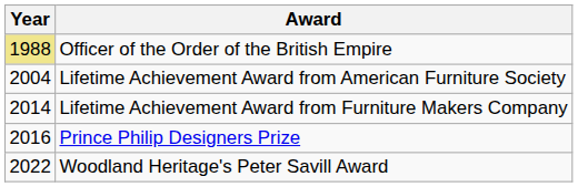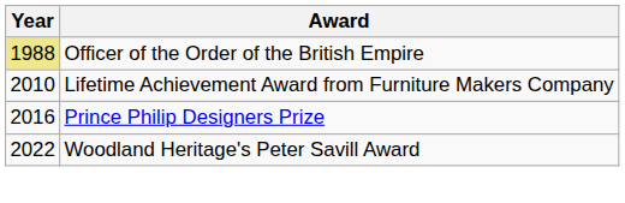- row: 2004 | Lifetime Achievement Award from American Furniture Society
Lifetime Achievement Award from Furniture Makers Company | Year: 2014 -> 2010
